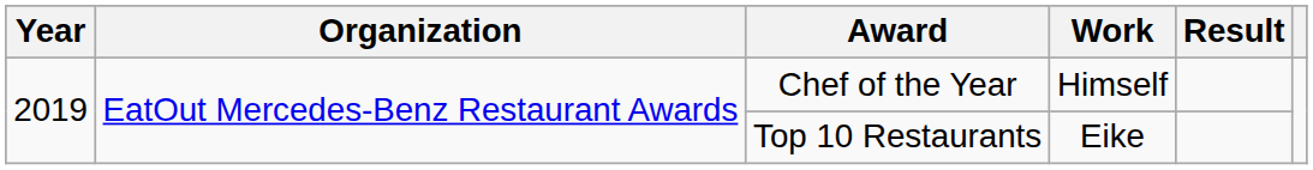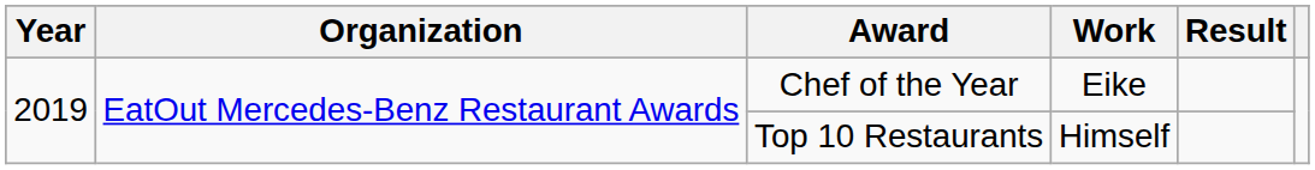Chef of the Year | Work: Himself -> Eike
Top 10 Restaurants | Work: Eike -> Himself
